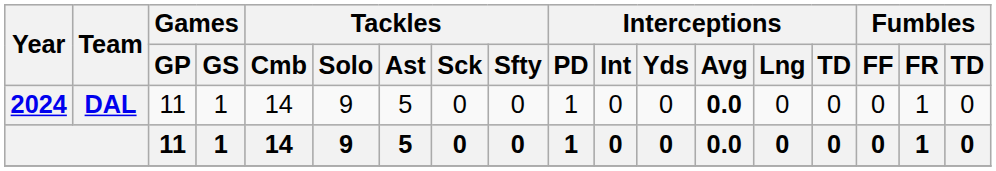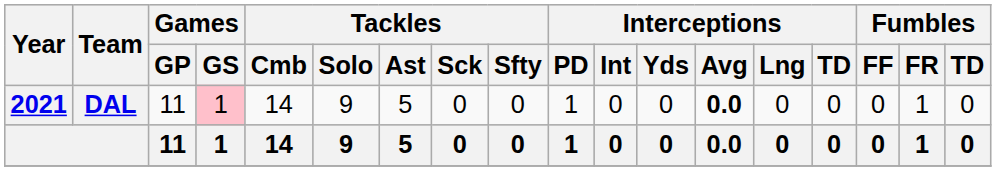DAL | Year: 2024 -> 2021
DAL | Games / GS: no background -> pink background
